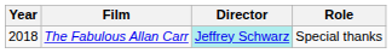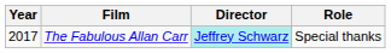The Fabulous Allan Carr | Year: 2018 -> 2017
